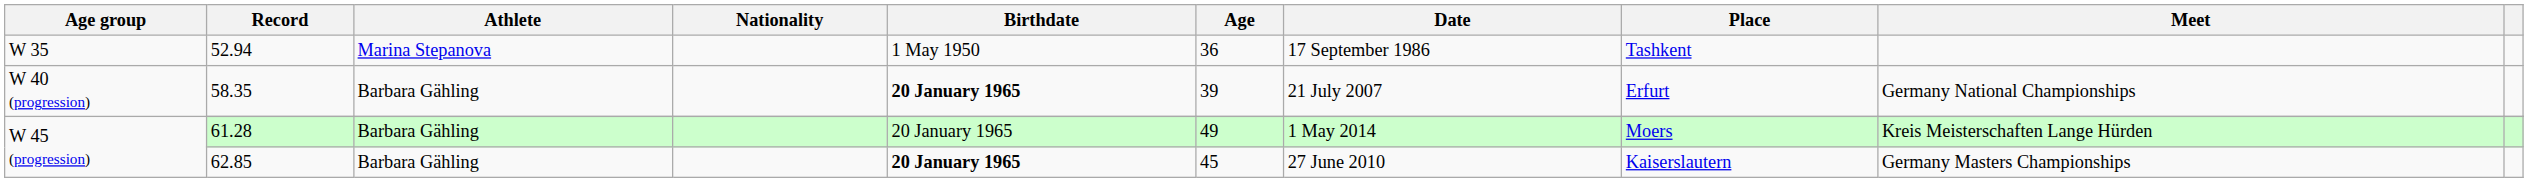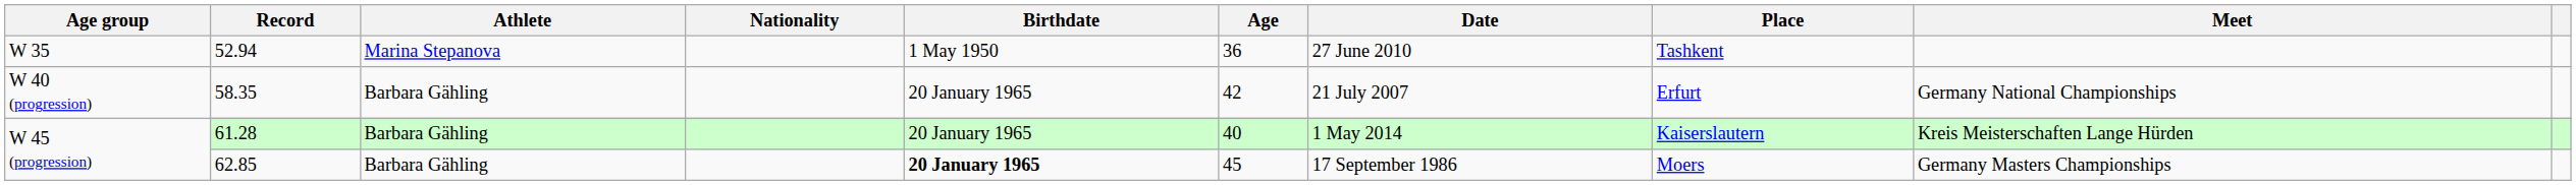52.94 | Date: 17 September 1986 -> 27 June 2010
58.35 | Birthdate: bold -> normal
58.35 | Age: 39 -> 42
61.28 | Age: 49 -> 40
61.28 | Place: Moers -> Kaiserslautern
62.85 | Date: 27 June 2010 -> 17 September 1986
62.85 | Place: Kaiserslautern -> Moers
